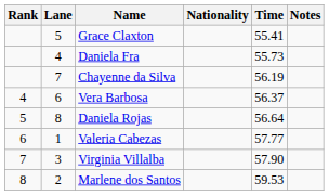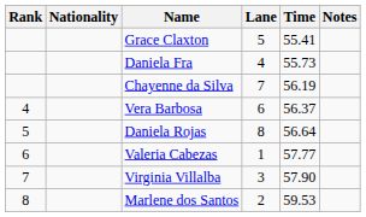columns swapped: Lane <-> Nationality
